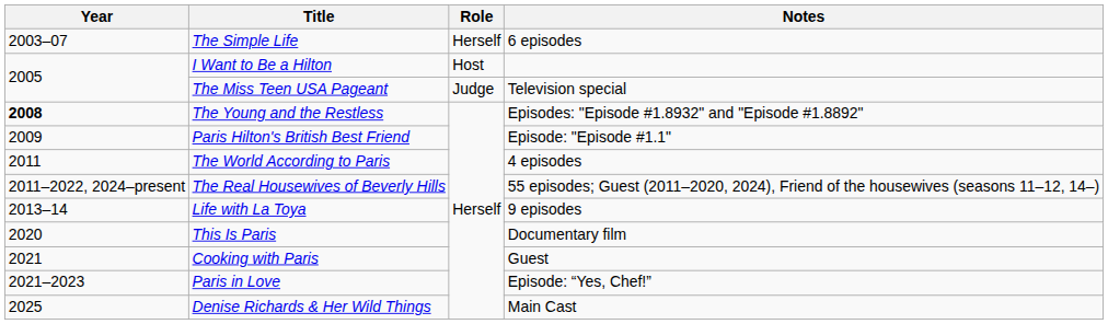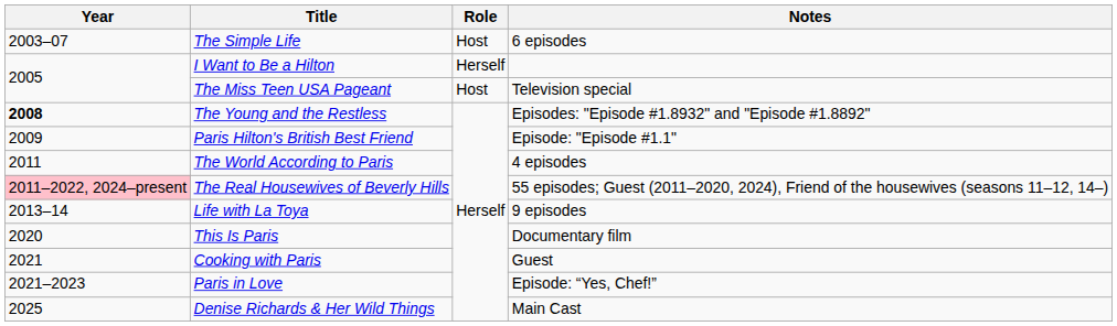The Simple Life | Role: Herself -> Host
I Want to Be a Hilton | Role: Host -> Herself
The Miss Teen USA Pageant | Role: Judge -> Host
The Real Housewives of Beverly Hills | Year: no background -> pink background
